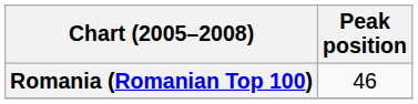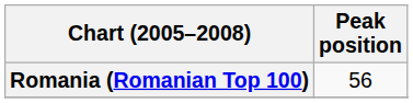Romania (Romanian Top 100) | Peak position: 46 -> 56
